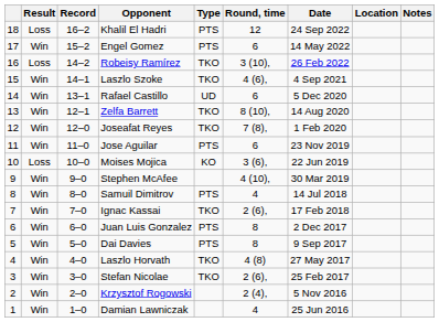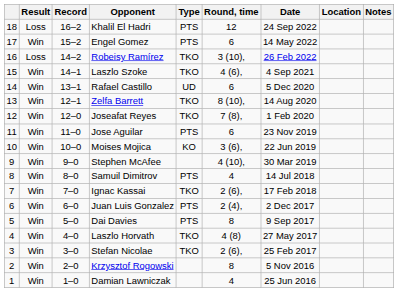Moises Mojica | Result: Loss -> Win
Juan Luis Gonzalez | Round, time: 8 -> 2 (4),
Krzysztof Rogowski | Round, time: 2 (4), -> 8
